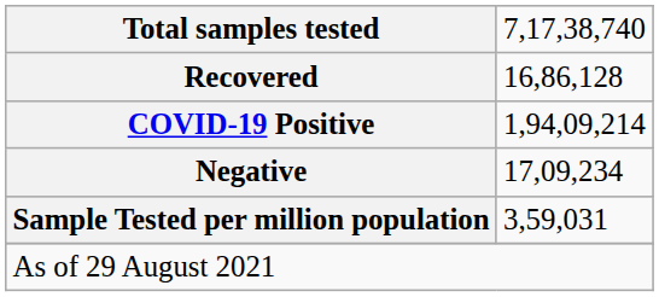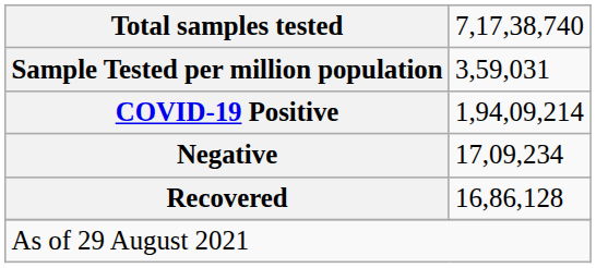rows swapped: Sample Tested per million population <-> Recovered
